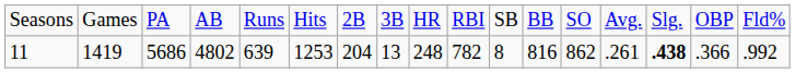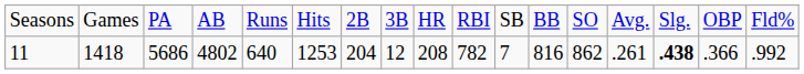11 | column 2: 1419 -> 1418
11 | column 5: 639 -> 640
11 | column 8: 13 -> 12
11 | column 9: 248 -> 208
11 | column 11: 8 -> 7
